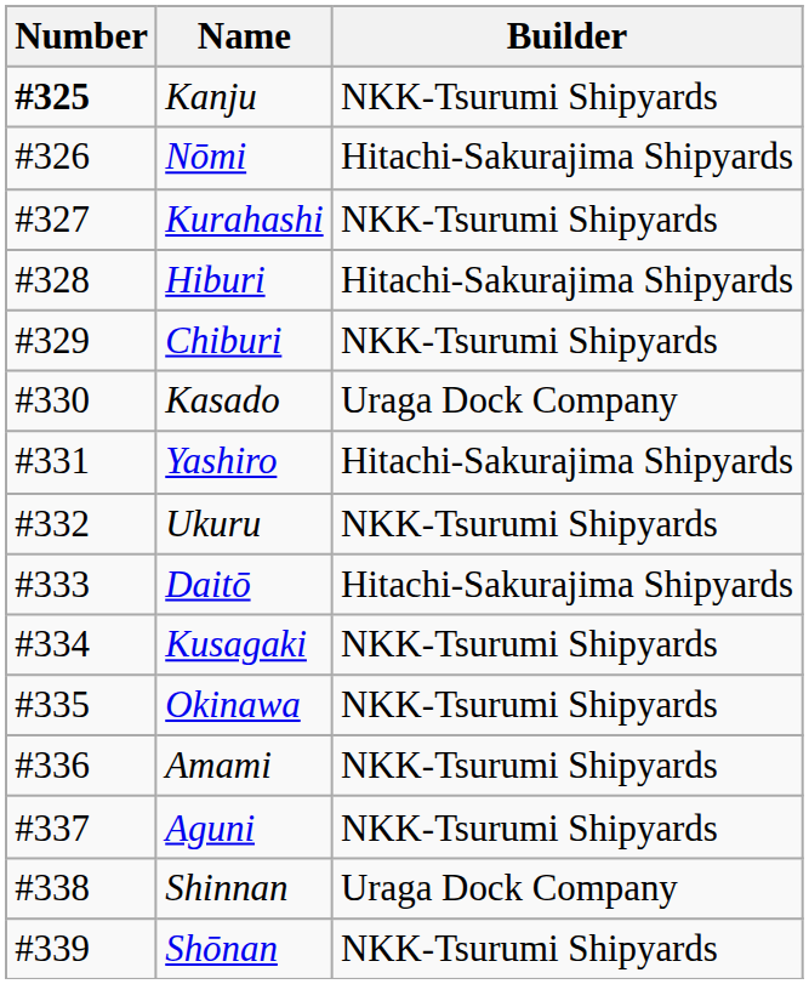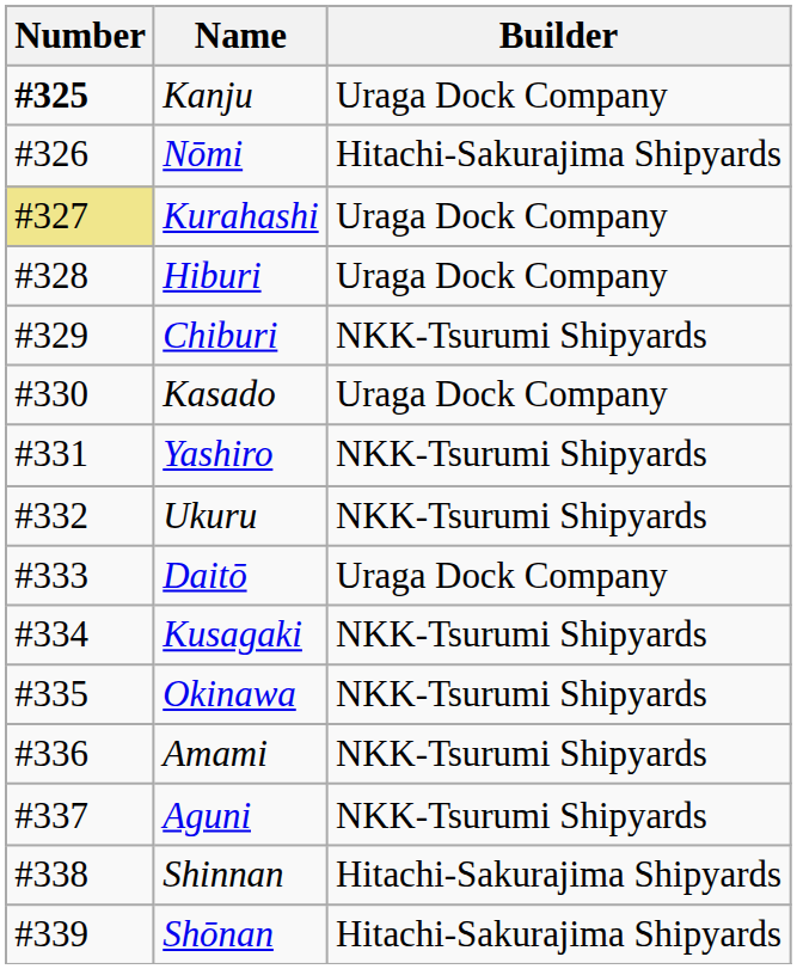Kanju | Builder: NKK-Tsurumi Shipyards -> Uraga Dock Company
Kurahashi | Number: no background -> khaki background
Kurahashi | Builder: NKK-Tsurumi Shipyards -> Uraga Dock Company
Hiburi | Builder: Hitachi-Sakurajima Shipyards -> Uraga Dock Company
Yashiro | Builder: Hitachi-Sakurajima Shipyards -> NKK-Tsurumi Shipyards
Daitō | Builder: Hitachi-Sakurajima Shipyards -> Uraga Dock Company
Shinnan | Builder: Uraga Dock Company -> Hitachi-Sakurajima Shipyards
Shōnan | Builder: NKK-Tsurumi Shipyards -> Hitachi-Sakurajima Shipyards
